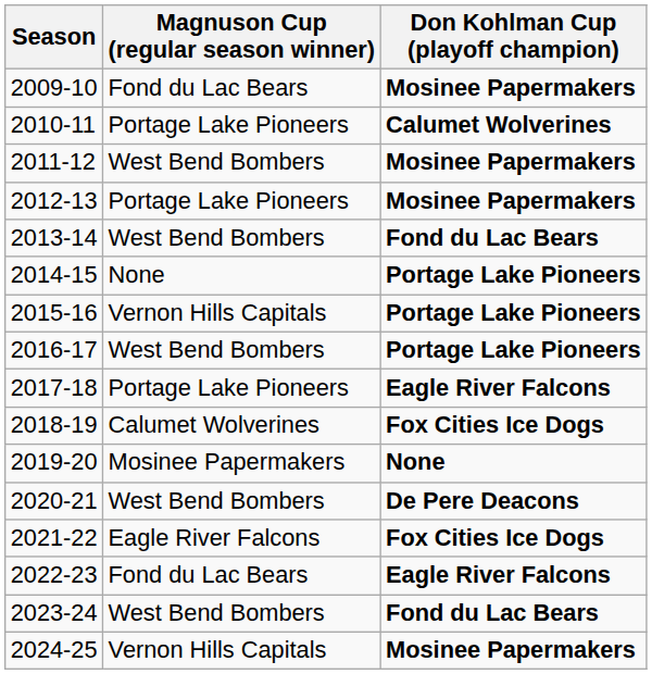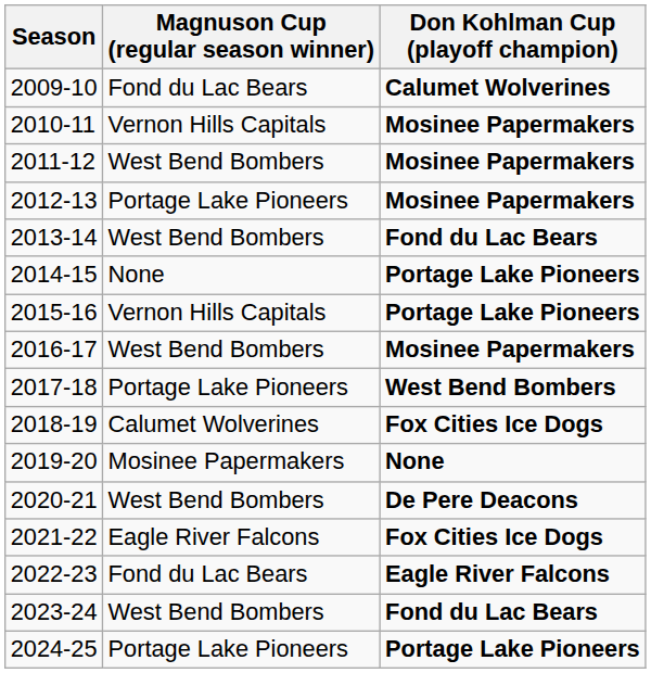2009-10 | Don Kohlman Cup (playoff champion): Mosinee Papermakers -> Calumet Wolverines
2010-11 | Magnuson Cup (regular season winner): Portage Lake Pioneers -> Vernon Hills Capitals
2010-11 | Don Kohlman Cup (playoff champion): Calumet Wolverines -> Mosinee Papermakers
2016-17 | Don Kohlman Cup (playoff champion): Portage Lake Pioneers -> Mosinee Papermakers
2017-18 | Don Kohlman Cup (playoff champion): Eagle River Falcons -> West Bend Bombers
2024-25 | Magnuson Cup (regular season winner): Vernon Hills Capitals -> Portage Lake Pioneers
2024-25 | Don Kohlman Cup (playoff champion): Mosinee Papermakers -> Portage Lake Pioneers
